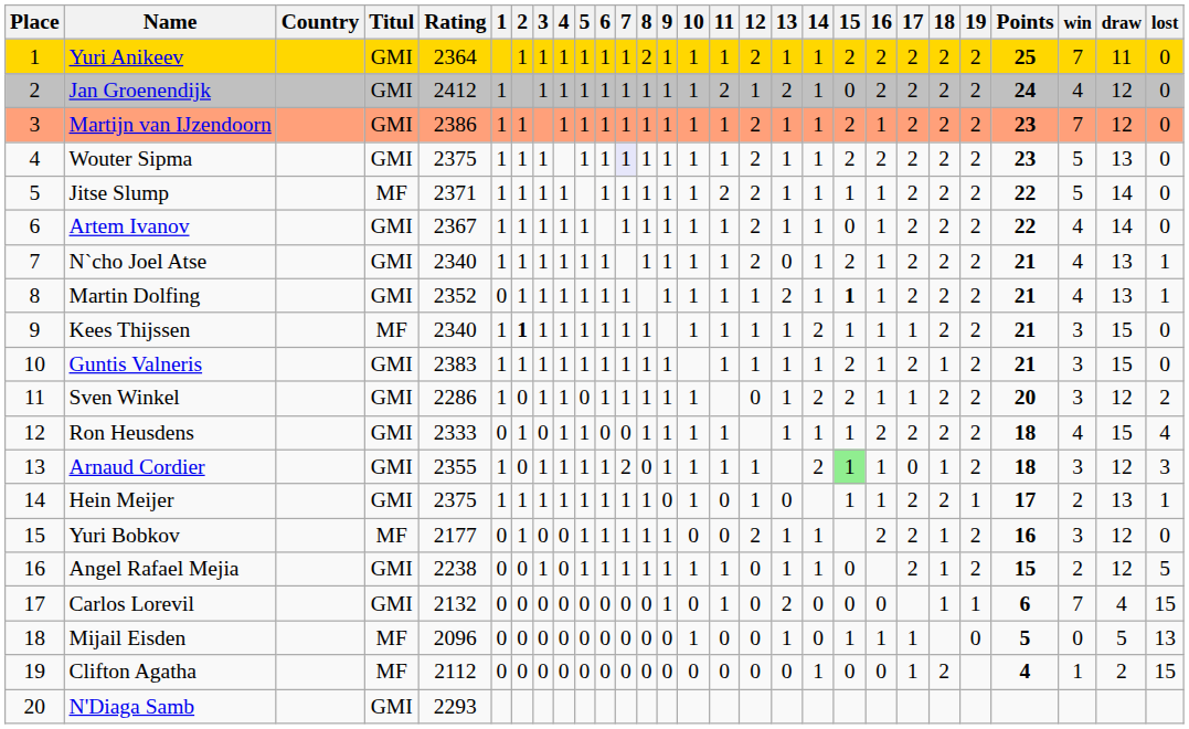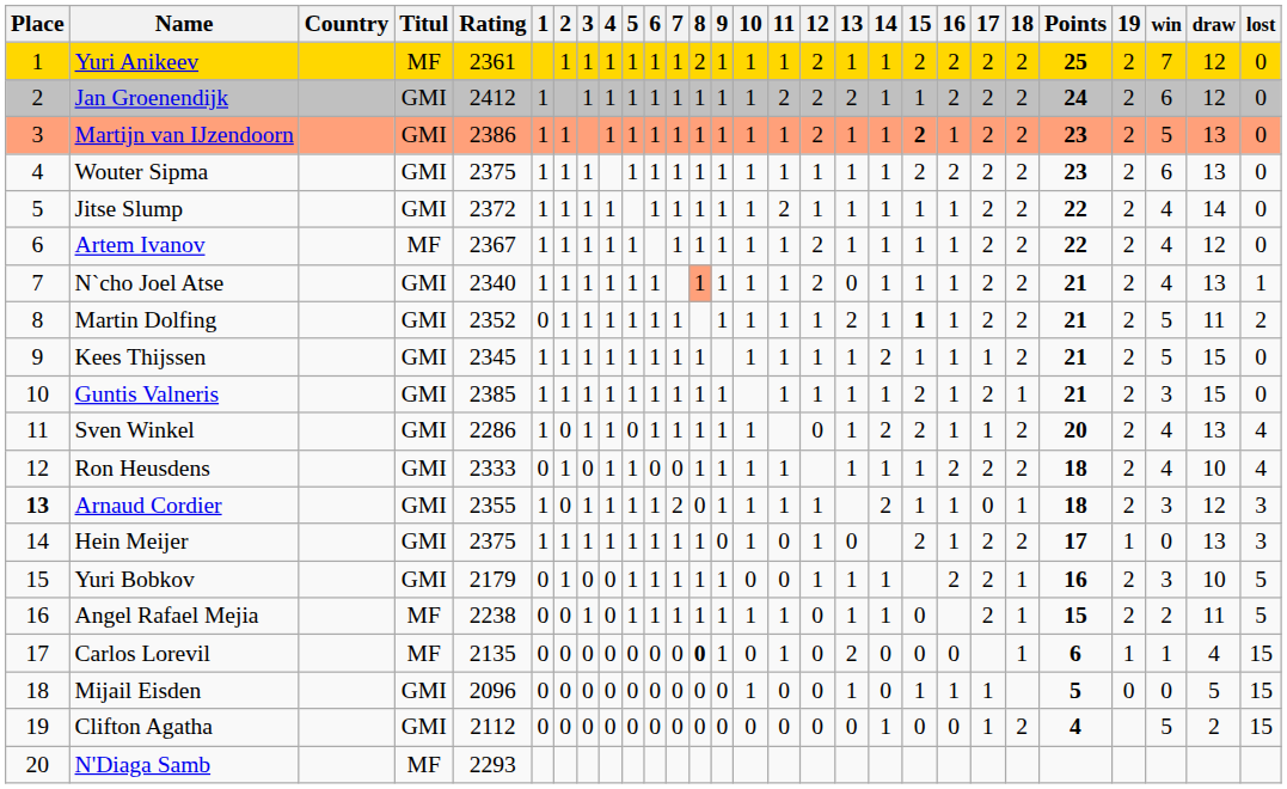columns swapped: 19 <-> Points
Yuri Anikeev | Titul: GMI -> MF
Yuri Anikeev | Rating: 2364 -> 2361
Yuri Anikeev | draw: 11 -> 12
Jan Groenendijk | 12: 1 -> 2
Jan Groenendijk | 15: 0 -> 1
Jan Groenendijk | win: 4 -> 6
Martijn van IJzendoorn | 15: normal -> bold
Martijn van IJzendoorn | win: 7 -> 5
Martijn van IJzendoorn | draw: 12 -> 13
Wouter Sipma | 7: lavender background -> no background
Wouter Sipma | 12: 2 -> 1
Wouter Sipma | win: 5 -> 6
Jitse Slump | Titul: MF -> GMI
Jitse Slump | Rating: 2371 -> 2372
Jitse Slump | 12: 2 -> 1
Jitse Slump | win: 5 -> 4
Artem Ivanov | Titul: GMI -> MF
Artem Ivanov | 15: 0 -> 1
Artem Ivanov | draw: 14 -> 12
N`cho Joel Atse | 8: no background -> lightsalmon background
N`cho Joel Atse | 15: 2 -> 1
Martin Dolfing | win: 4 -> 5
Martin Dolfing | draw: 13 -> 11
Martin Dolfing | lost: 1 -> 2
Kees Thijssen | Titul: MF -> GMI
Kees Thijssen | Rating: 2340 -> 2345
Kees Thijssen | 2: bold -> normal
Kees Thijssen | win: 3 -> 5
Guntis Valneris | Rating: 2383 -> 2385
Sven Winkel | win: 3 -> 4
Sven Winkel | draw: 12 -> 13
Sven Winkel | lost: 2 -> 4
Ron Heusdens | draw: 15 -> 10
Arnaud Cordier | Place: normal -> bold
Arnaud Cordier | 15: lightgreen background -> no background
Hein Meijer | 15: 1 -> 2
Hein Meijer | win: 2 -> 0
Hein Meijer | lost: 1 -> 3
Yuri Bobkov | Titul: MF -> GMI
Yuri Bobkov | Rating: 2177 -> 2179
Yuri Bobkov | 12: 2 -> 1
Yuri Bobkov | draw: 12 -> 10
Yuri Bobkov | lost: 0 -> 5
Angel Rafael Mejia | Titul: GMI -> MF
Angel Rafael Mejia | draw: 12 -> 11
Carlos Lorevil | Titul: GMI -> MF
Carlos Lorevil | Rating: 2132 -> 2135
Carlos Lorevil | 8: normal -> bold
Carlos Lorevil | win: 7 -> 1
Mijail Eisden | Titul: MF -> GMI
Mijail Eisden | lost: 13 -> 15
Clifton Agatha | Titul: MF -> GMI
Clifton Agatha | win: 1 -> 5
N'Diaga Samb | Titul: GMI -> MF
